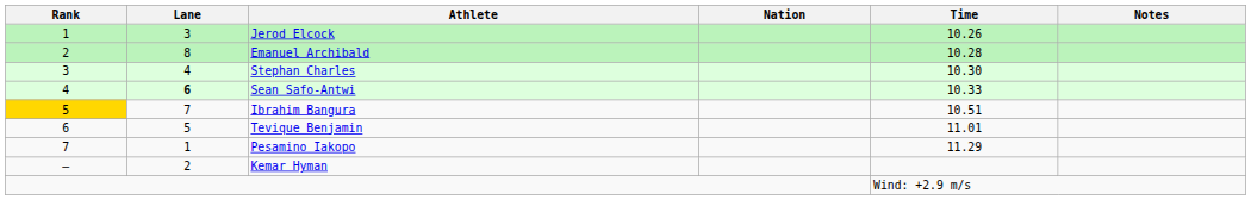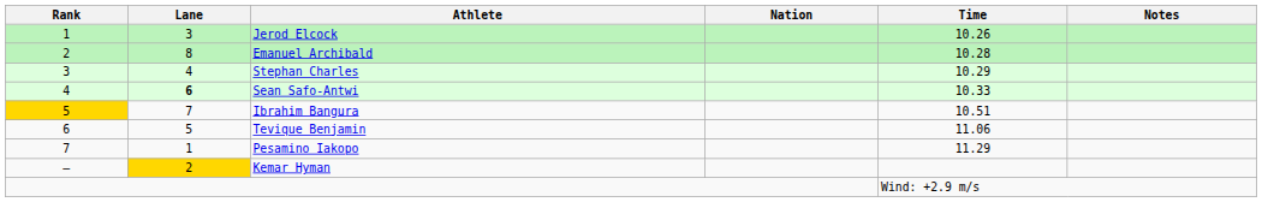Stephan Charles | Time: 10.30 -> 10.29
Tevique Benjamin | Time: 11.01 -> 11.06
Kemar Hyman | Lane: no background -> gold background
